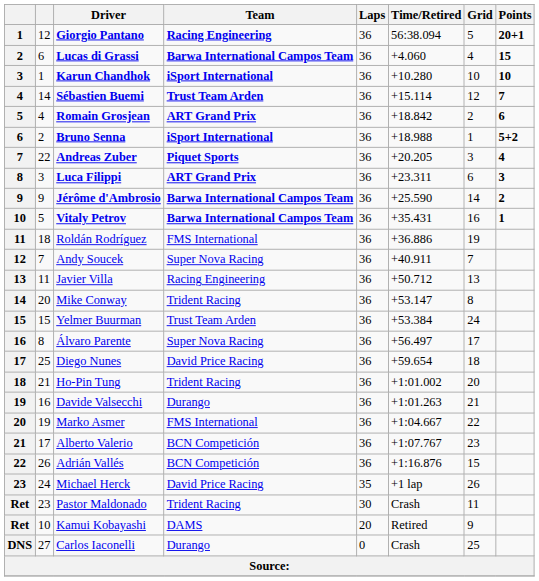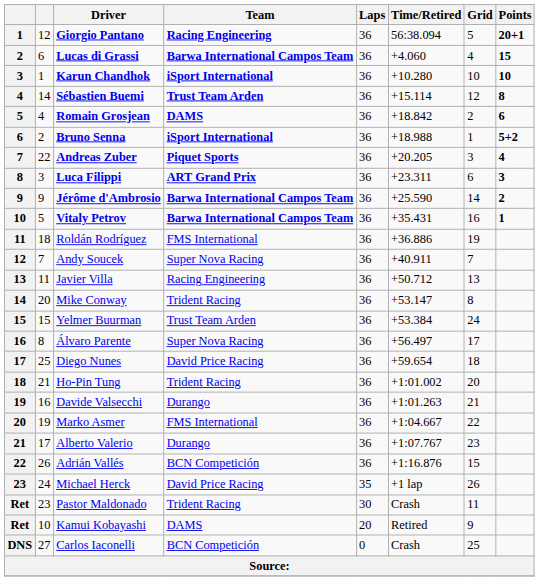Sébastien Buemi | Points: 7 -> 8
Romain Grosjean | Team: ART Grand Prix -> DAMS
Alberto Valerio | Team: BCN Competición -> Durango
Carlos Iaconelli | Team: Durango -> BCN Competición
